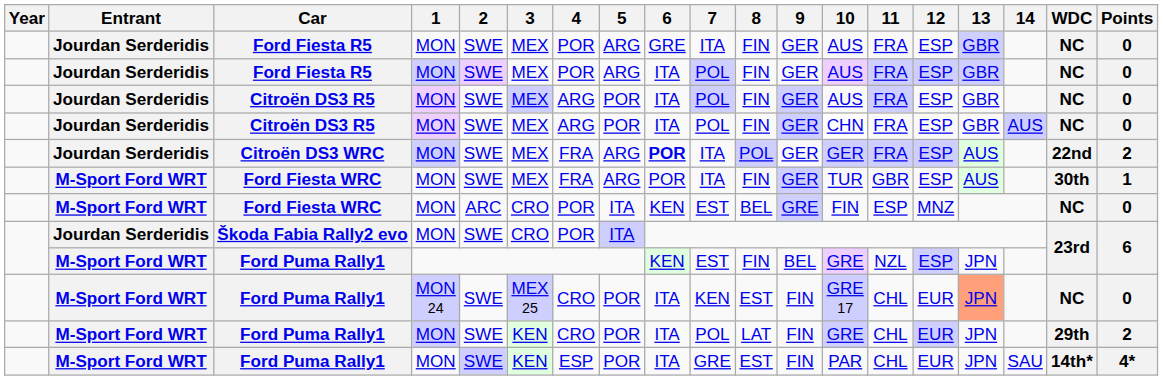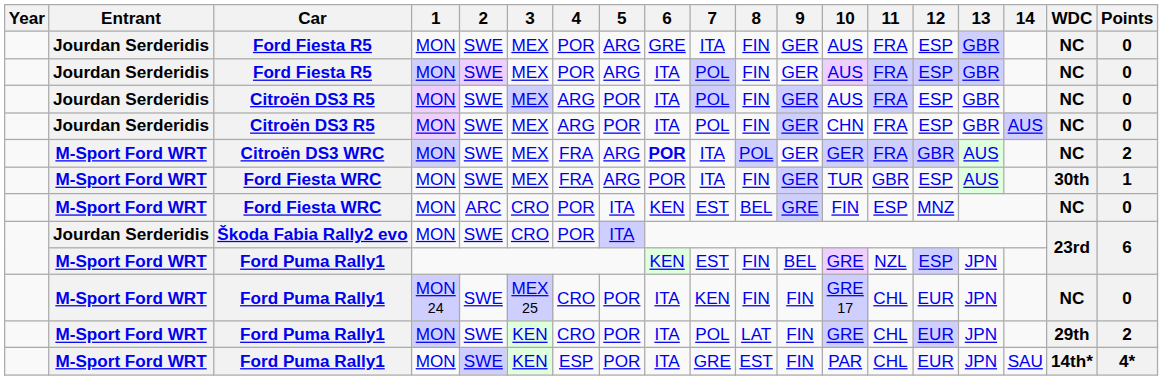Citroën DS3 WRC | Entrant: Jourdan Serderidis -> M-Sport Ford WRT
Citroën DS3 WRC | 12: ESP -> GBR
Citroën DS3 WRC | WDC: 22nd -> NC
Ford Puma Rally1 / MON 24 | 8: EST -> FIN
Ford Puma Rally1 / MON 24 | 13: lightsalmon background -> no background
